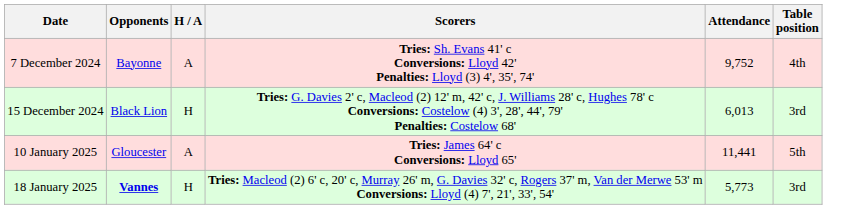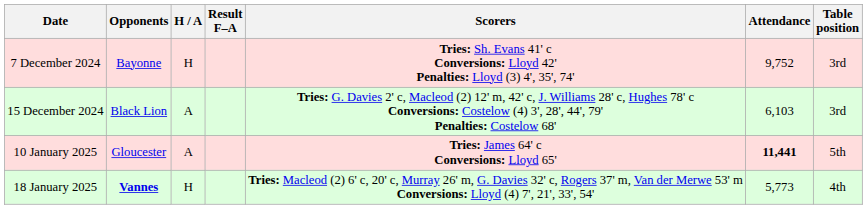+ column: Result F–A
7 December 2024 | H / A: A -> H
7 December 2024 | Table position: 4th -> 3rd
15 December 2024 | H / A: H -> A
15 December 2024 | Attendance: 6,013 -> 6,103
10 January 2025 | Attendance: normal -> bold
18 January 2025 | Table position: 3rd -> 4th
